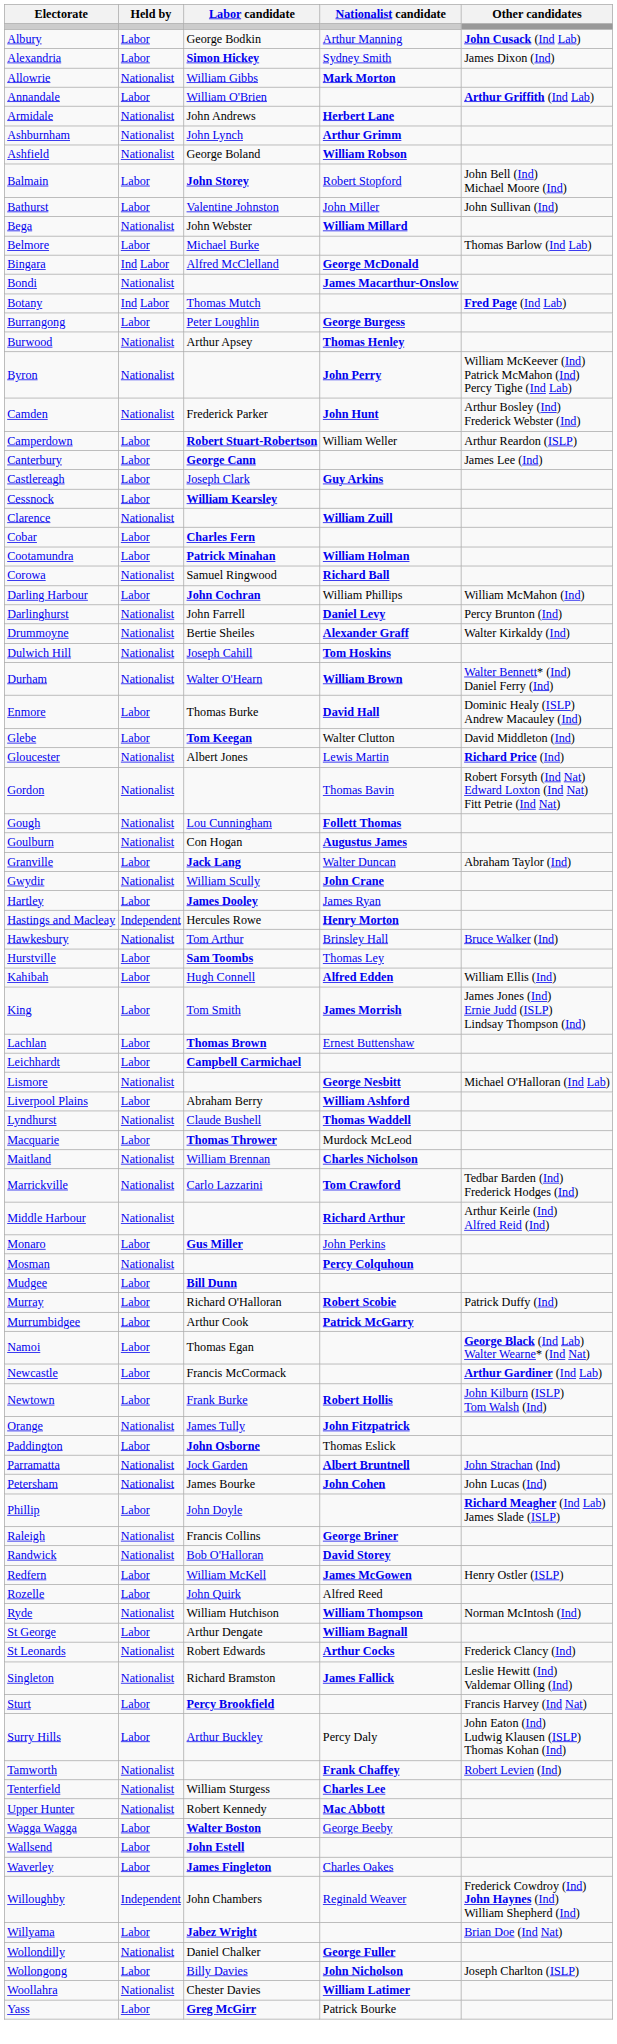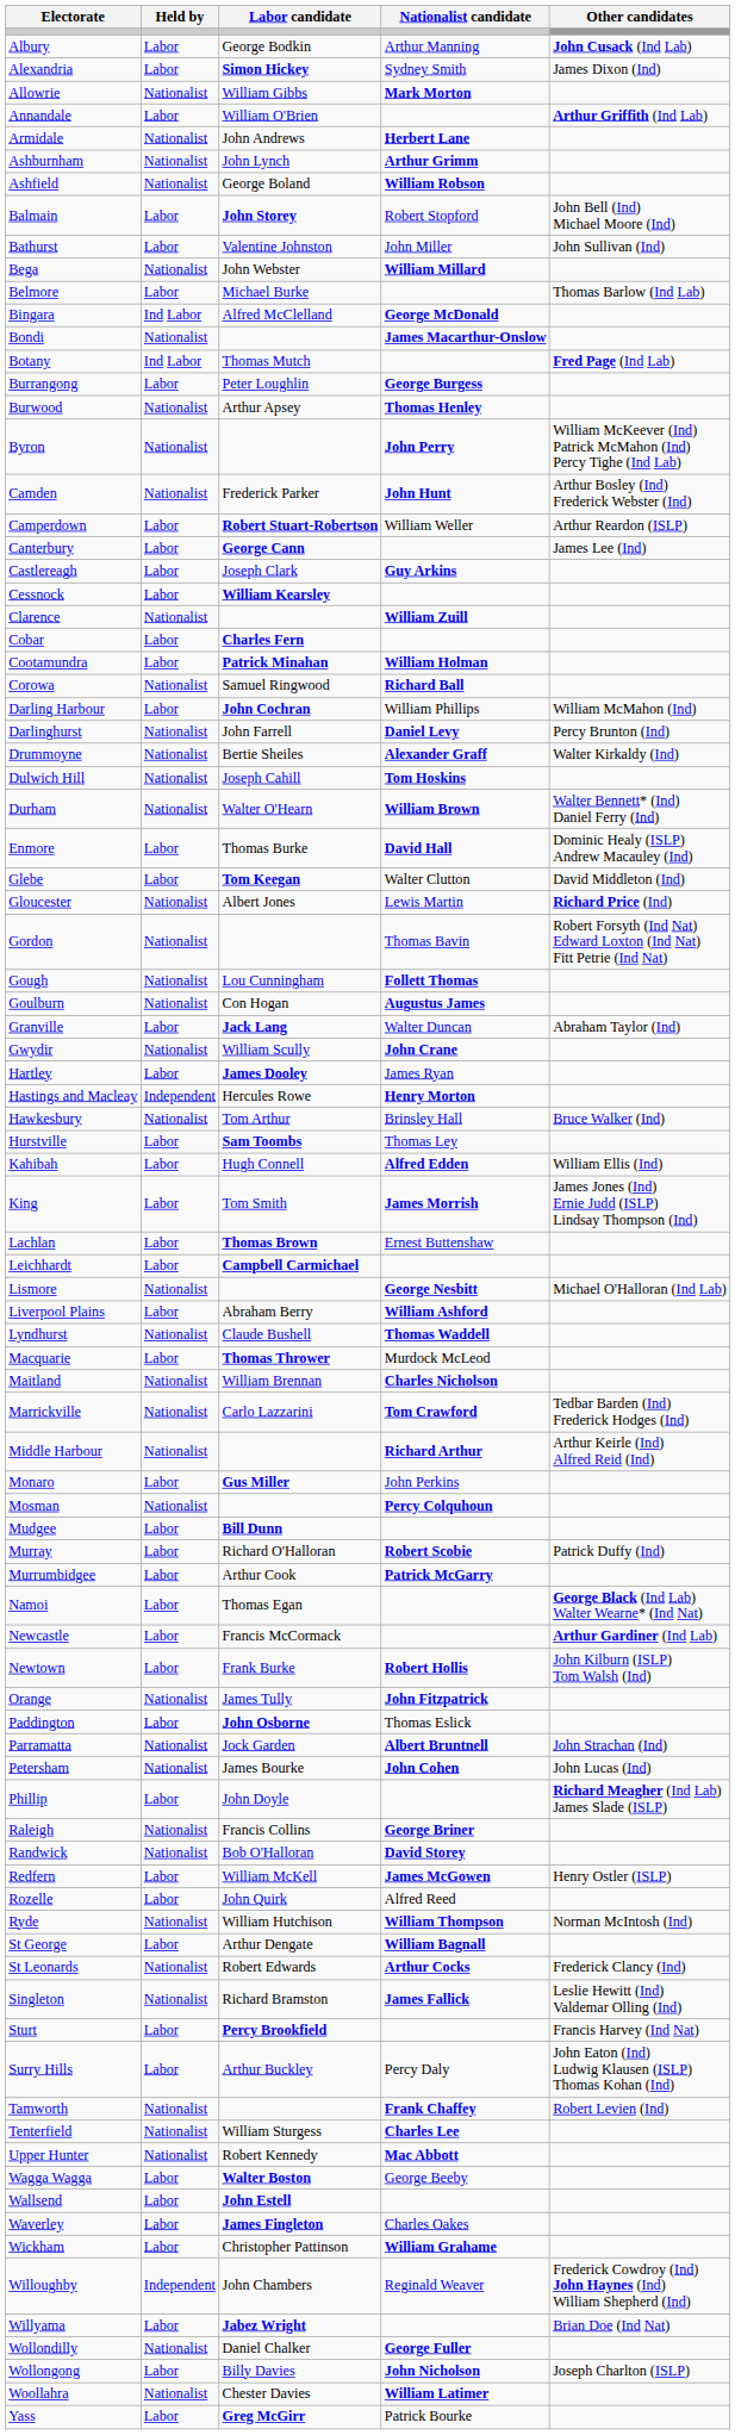+ row: Wickham | Labor | Christopher Pattinson | William Grahame
